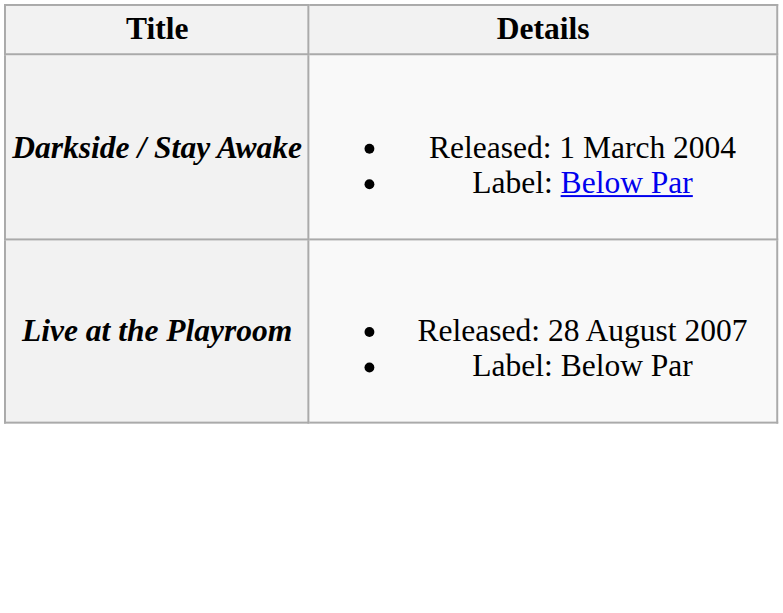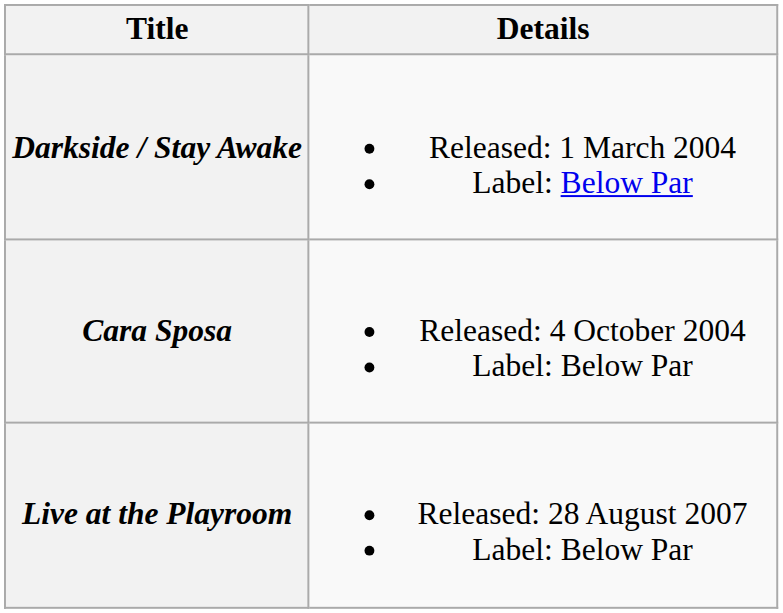+ row: Cara Sposa | Released: 4 October 2004 Label: Below Par
